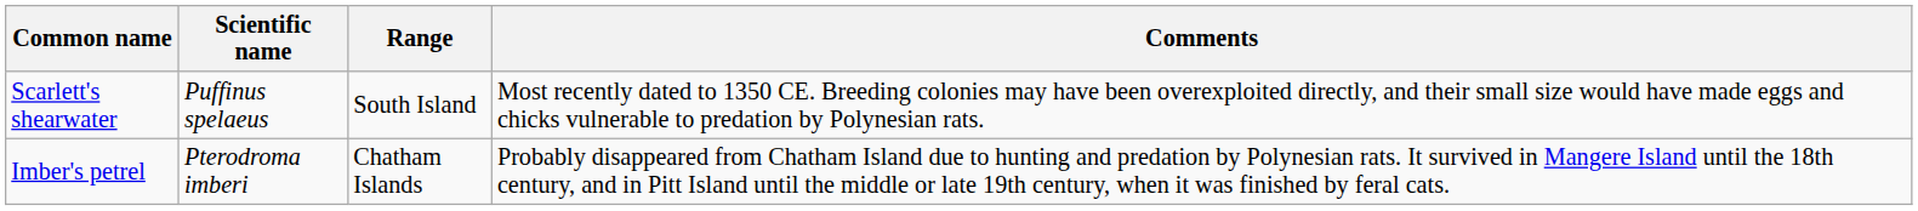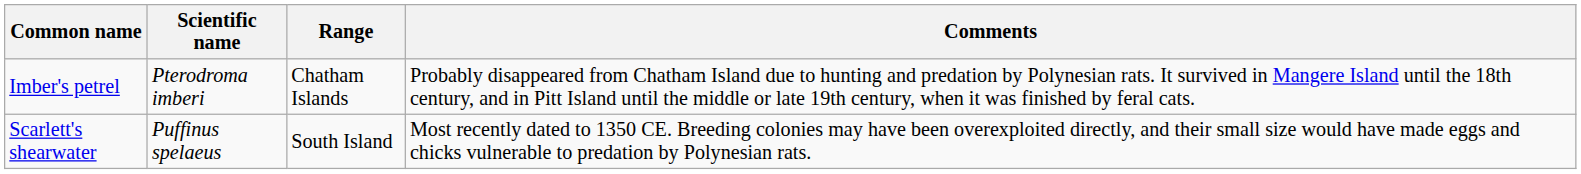rows swapped: Imber's petrel <-> Scarlett's shearwater
